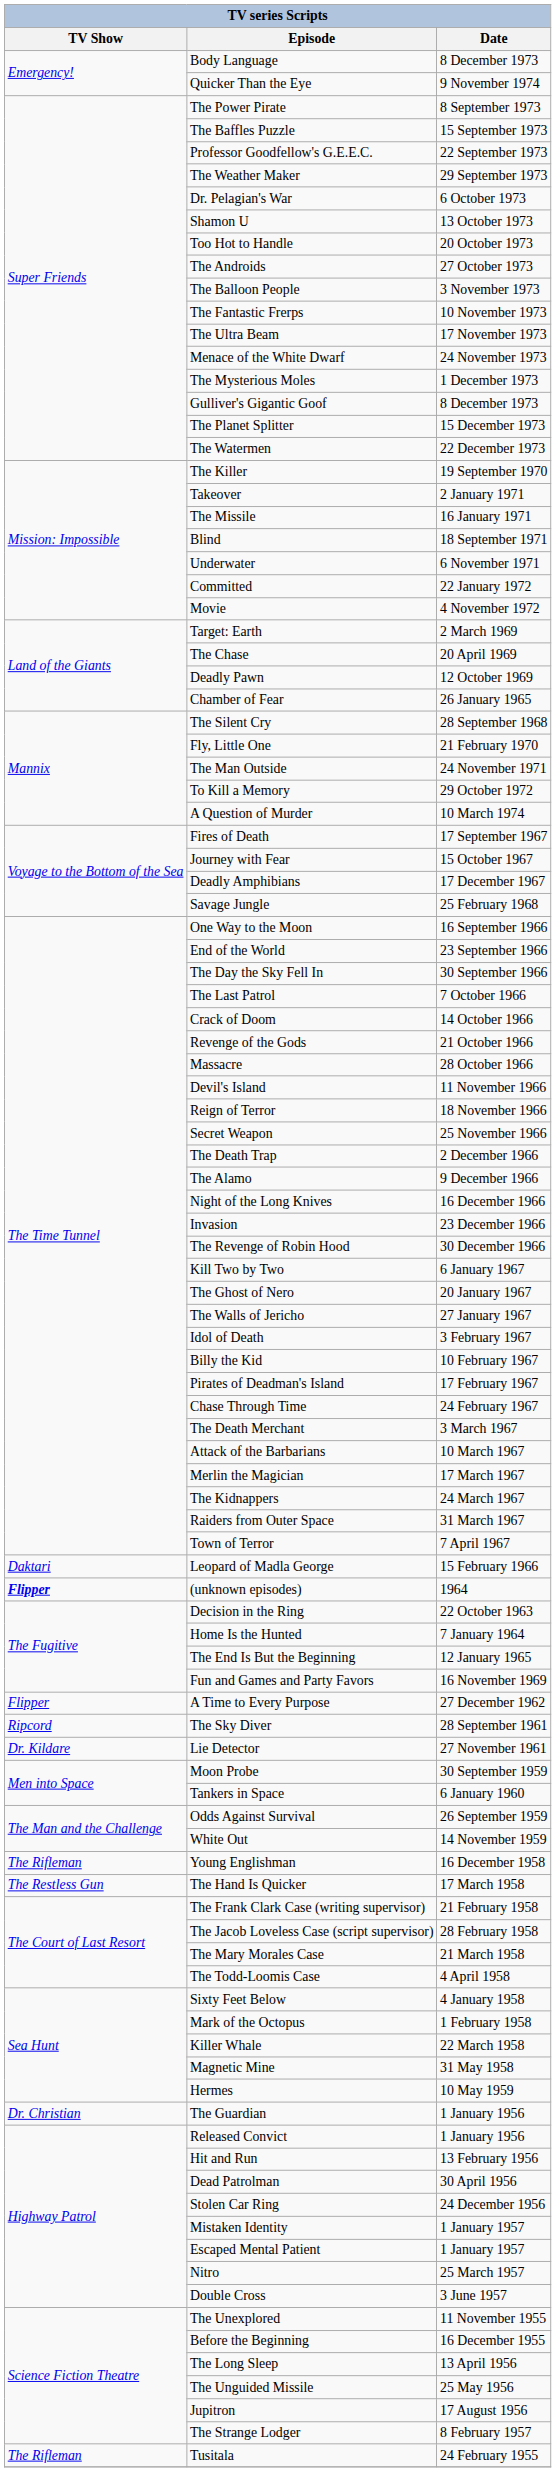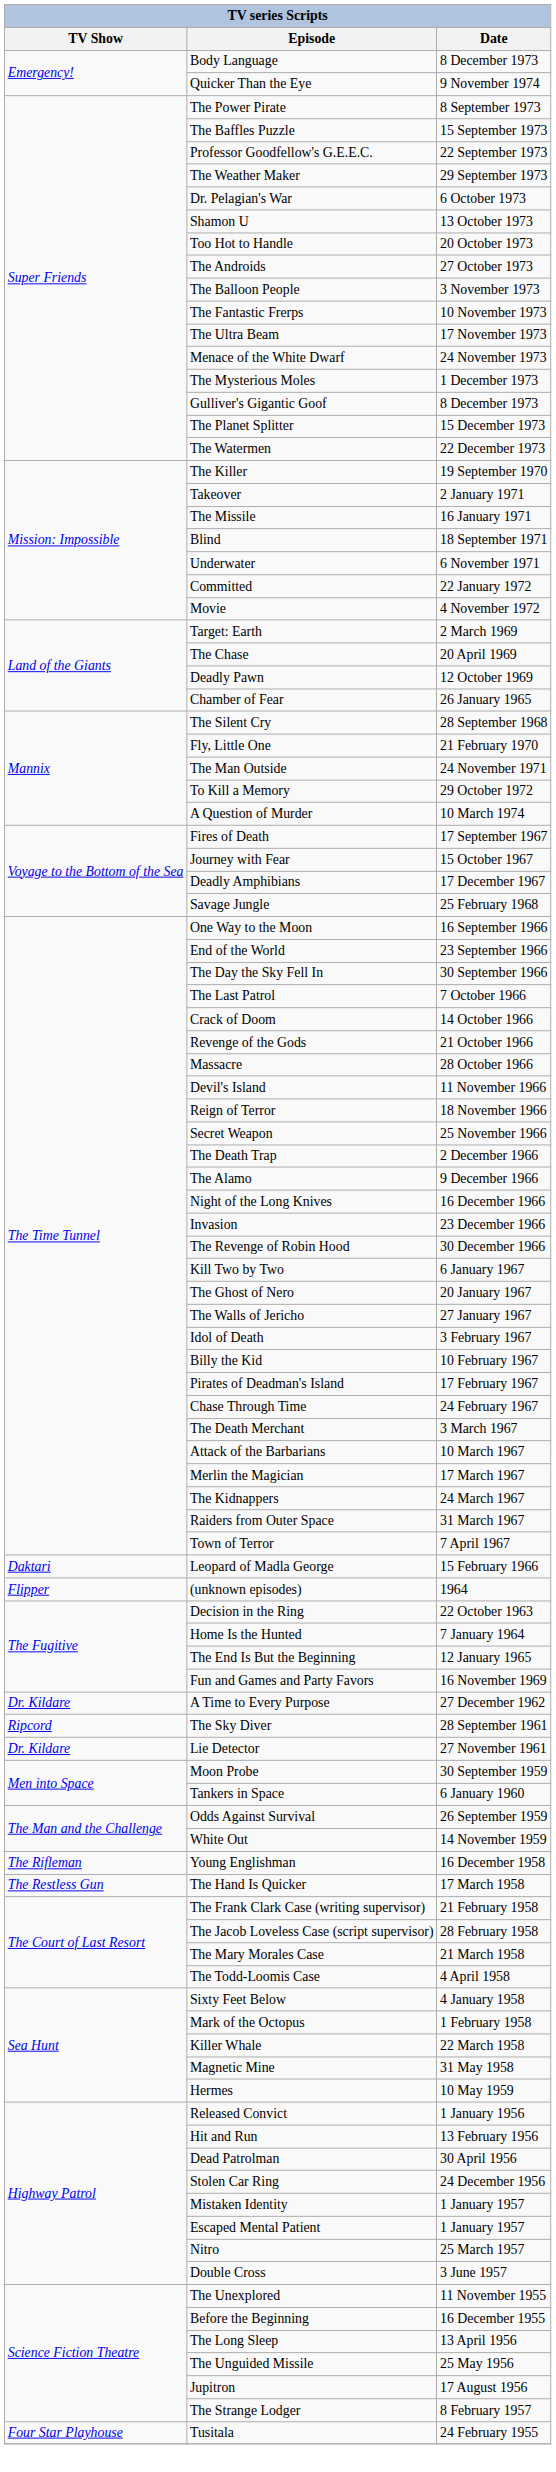(unknown episodes) | TV Show: bold -> normal
A Time to Every Purpose | TV Show: Flipper -> Dr. Kildare
- row: Dr. Christian | The Guardian | 1 January 1956
Tusitala | TV Show: The Rifleman -> Four Star Playhouse
